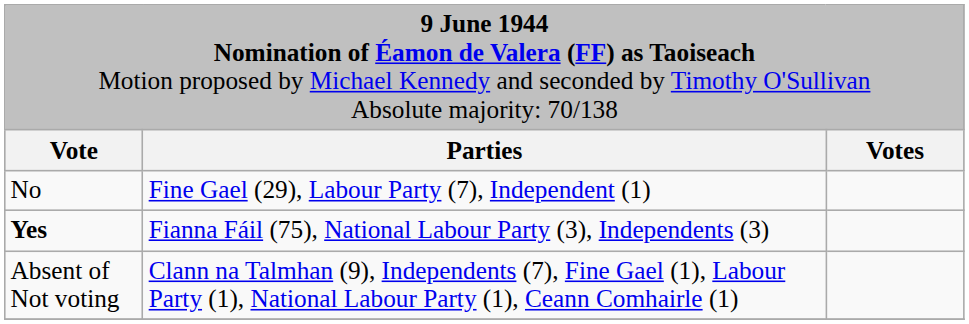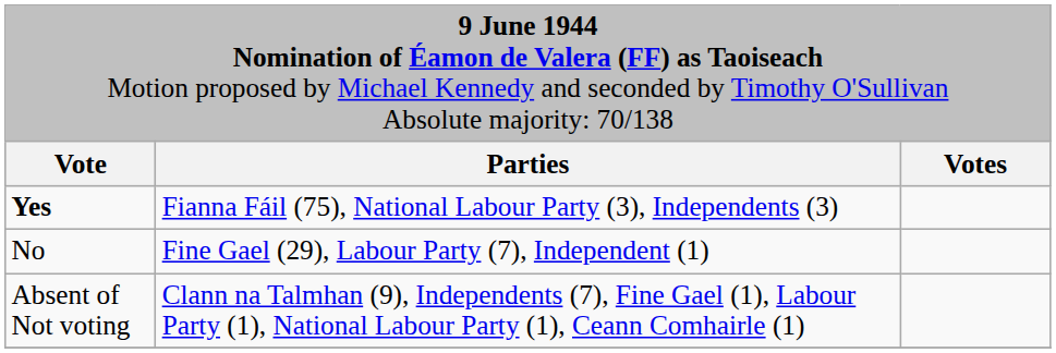rows swapped: Yes <-> No
